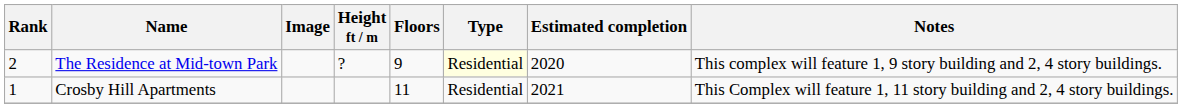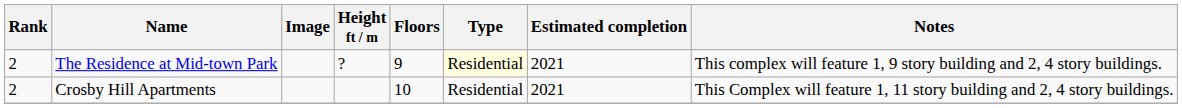The Residence at Mid-town Park | Estimated completion: 2020 -> 2021
Crosby Hill Apartments | Rank: 1 -> 2
Crosby Hill Apartments | Floors: 11 -> 10
